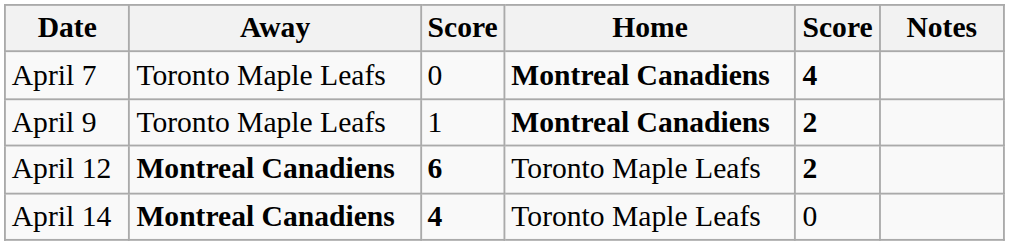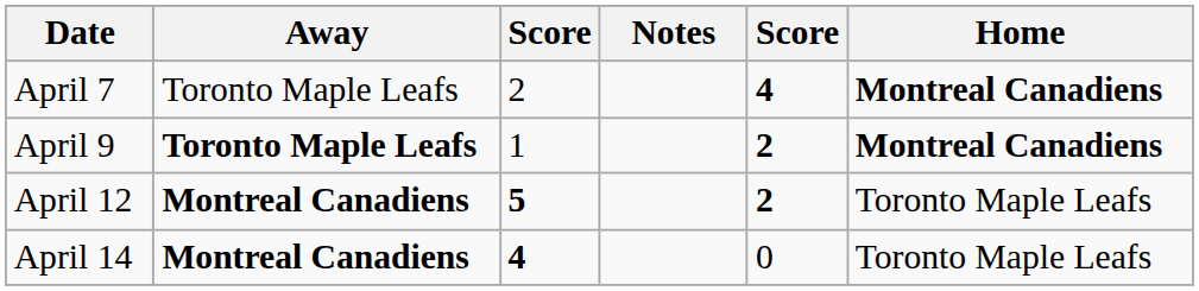columns swapped: Home <-> Notes
April 7 | column 3: 0 -> 2
April 9 | Away: normal -> bold
April 12 | column 3: 6 -> 5
